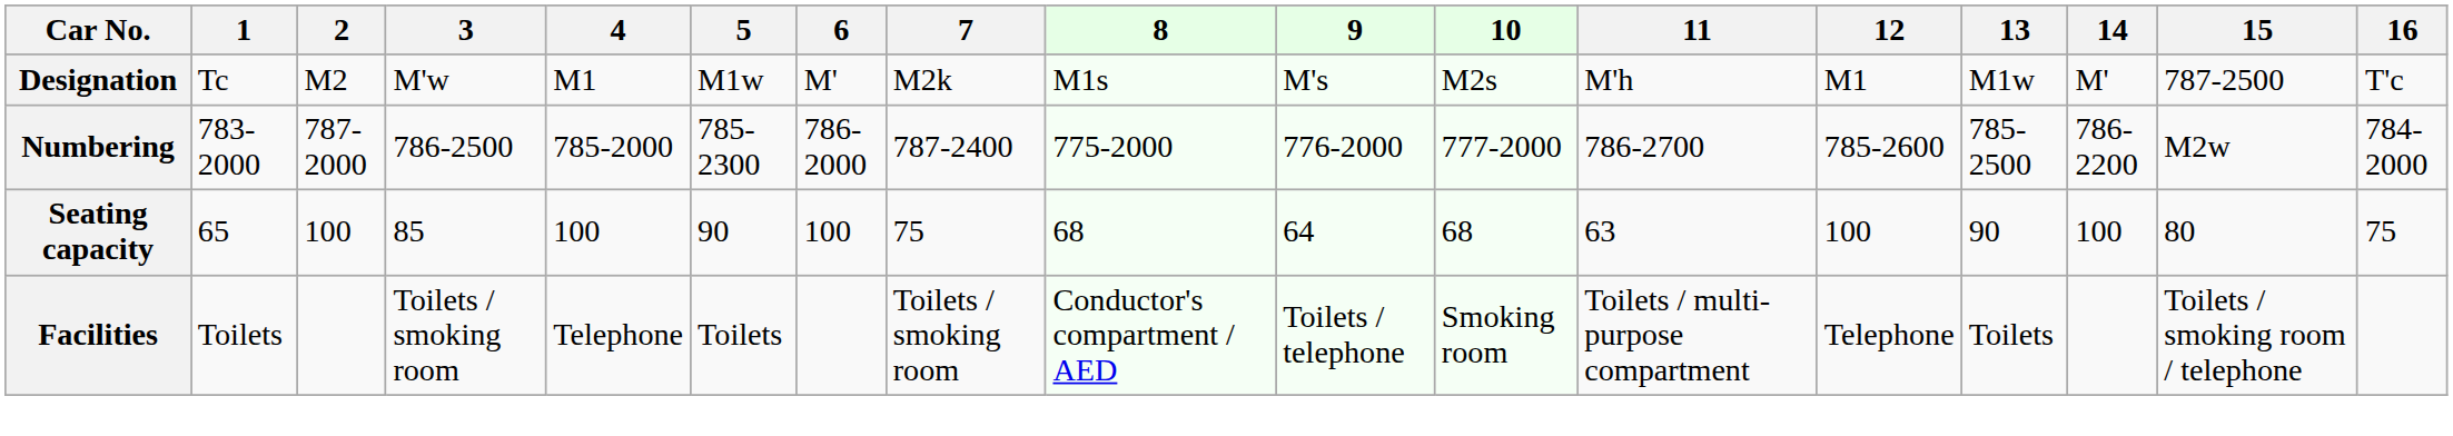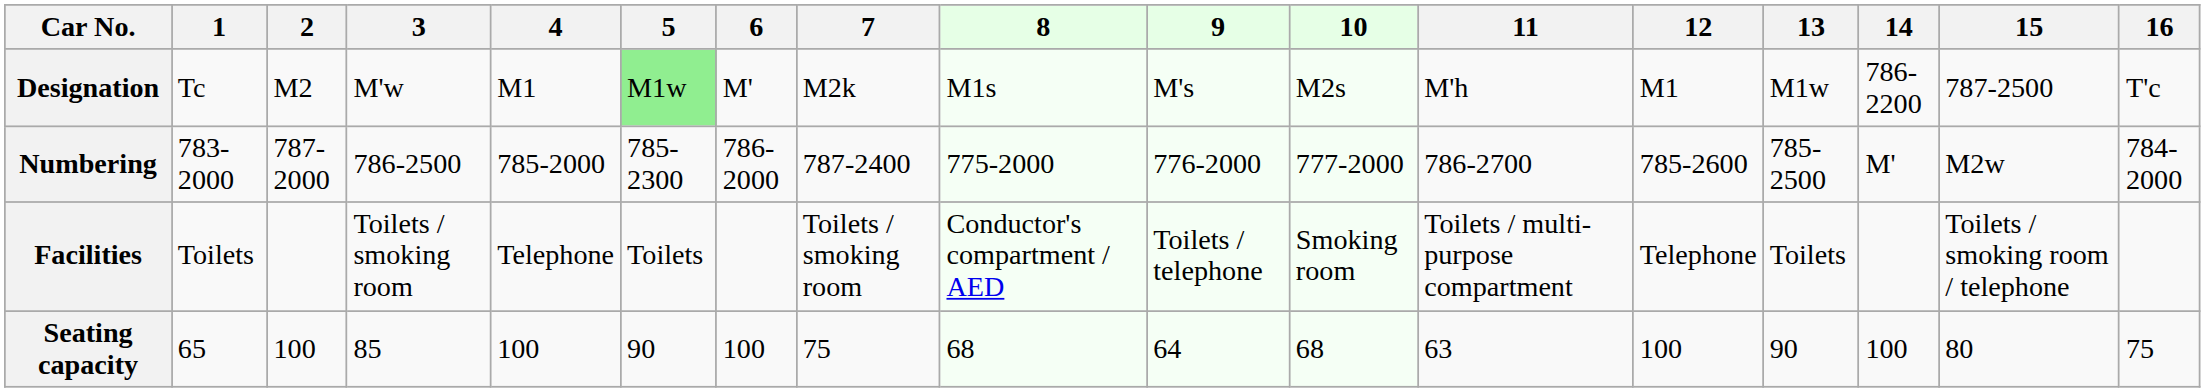Designation | 5: no background -> lightgreen background
Designation | 14: M' -> 786-2200
Numbering | 14: 786-2200 -> M'
rows swapped: Seating capacity <-> Facilities
